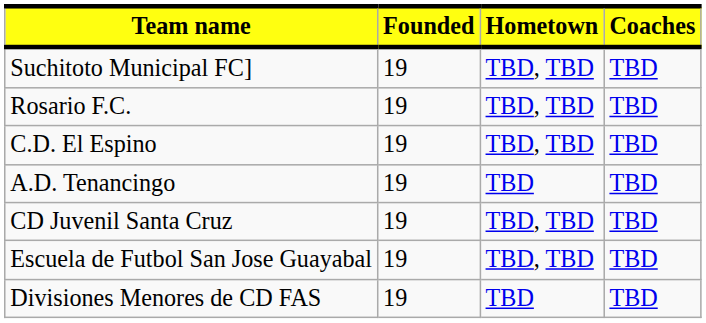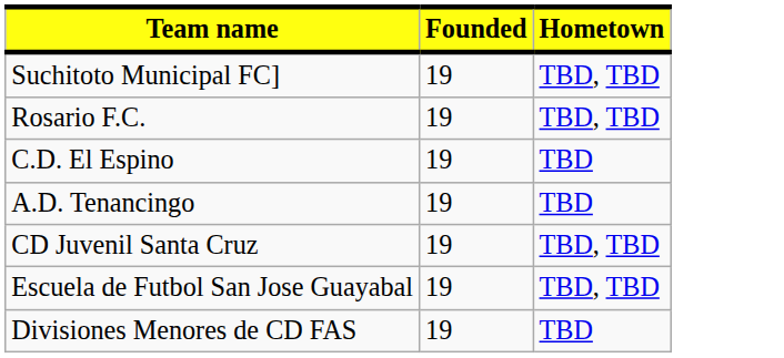- column: Coaches | TBD | TBD | TBD | TBD | TBD | TBD | TBD
C.D. El Espino | Hometown: TBD, TBD -> TBD
